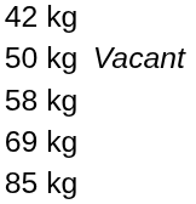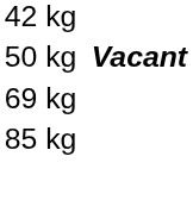50 kg | column 3: normal -> bold
- row: 58 kg
